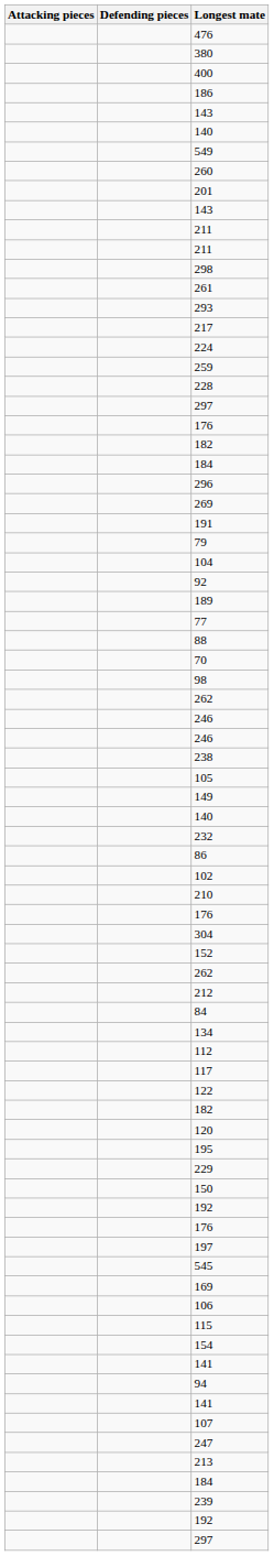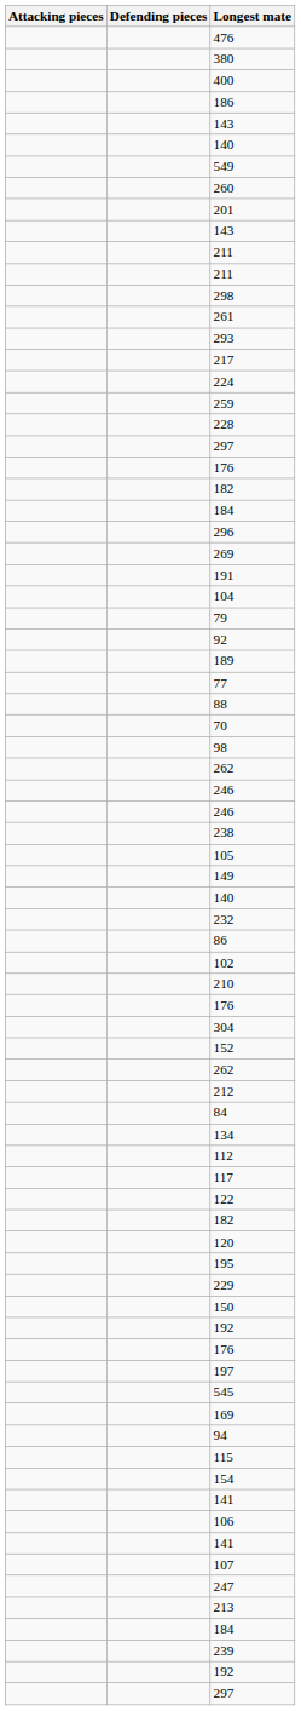rows swapped: 104 <-> 79
rows swapped: 106 <-> 94
